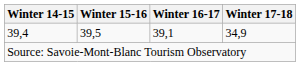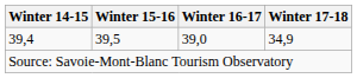39,4 | Winter 16-17: 39,1 -> 39,0
